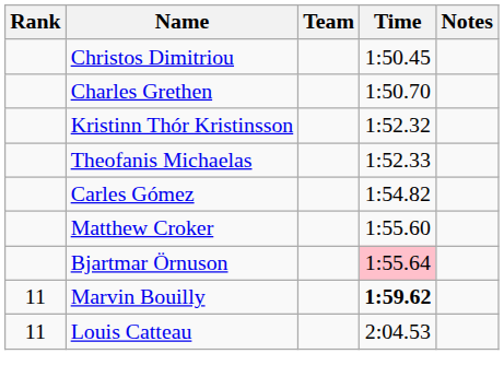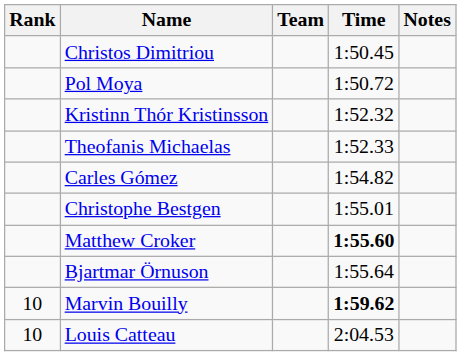- row: Charles Grethen | 1:50.70
+ row: Pol Moya | 1:50.72
+ row: Christophe Bestgen | 1:55.01
Matthew Croker | Time: normal -> bold
Bjartmar Örnuson | Time: pink background -> no background
Marvin Bouilly | Rank: 11 -> 10
Louis Catteau | Rank: 11 -> 10
